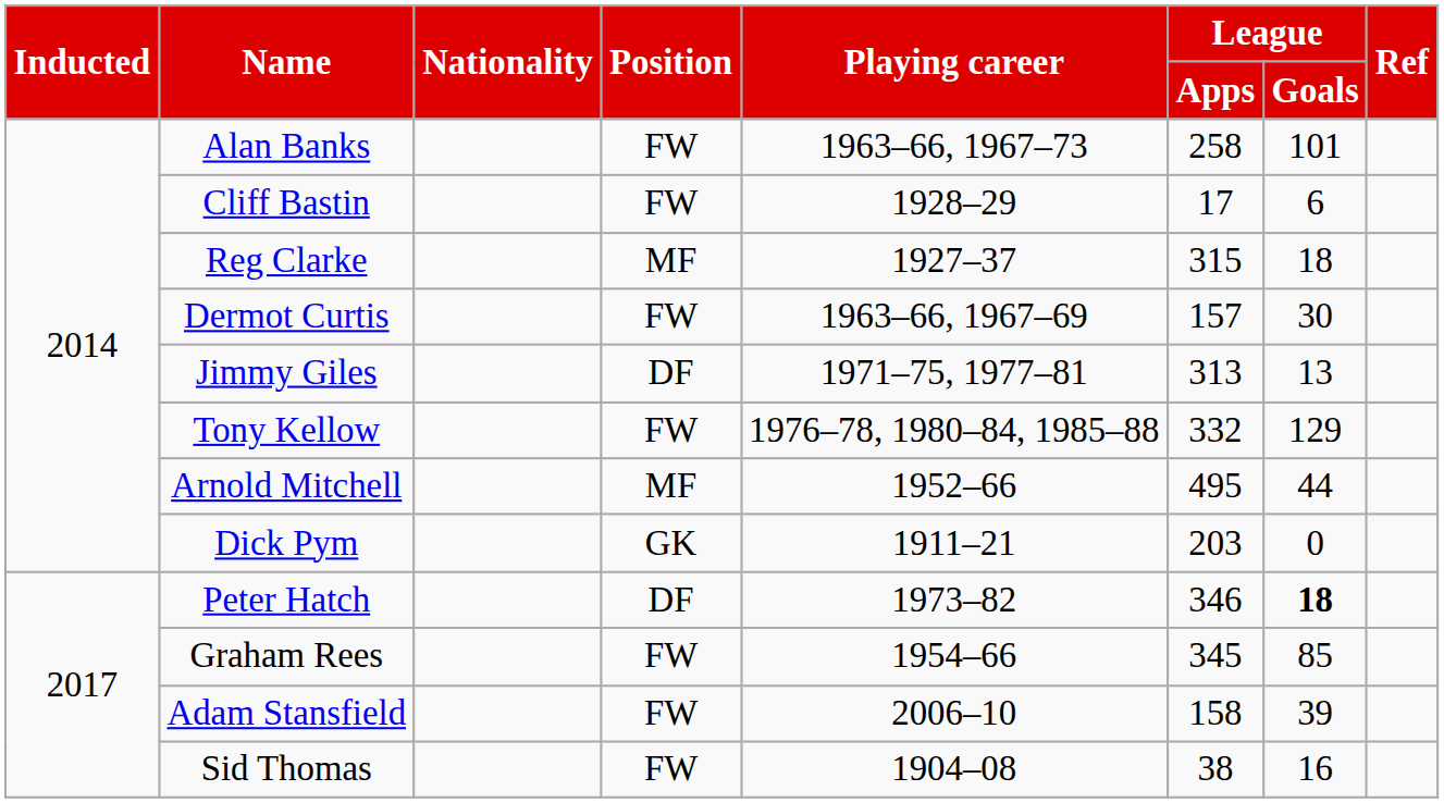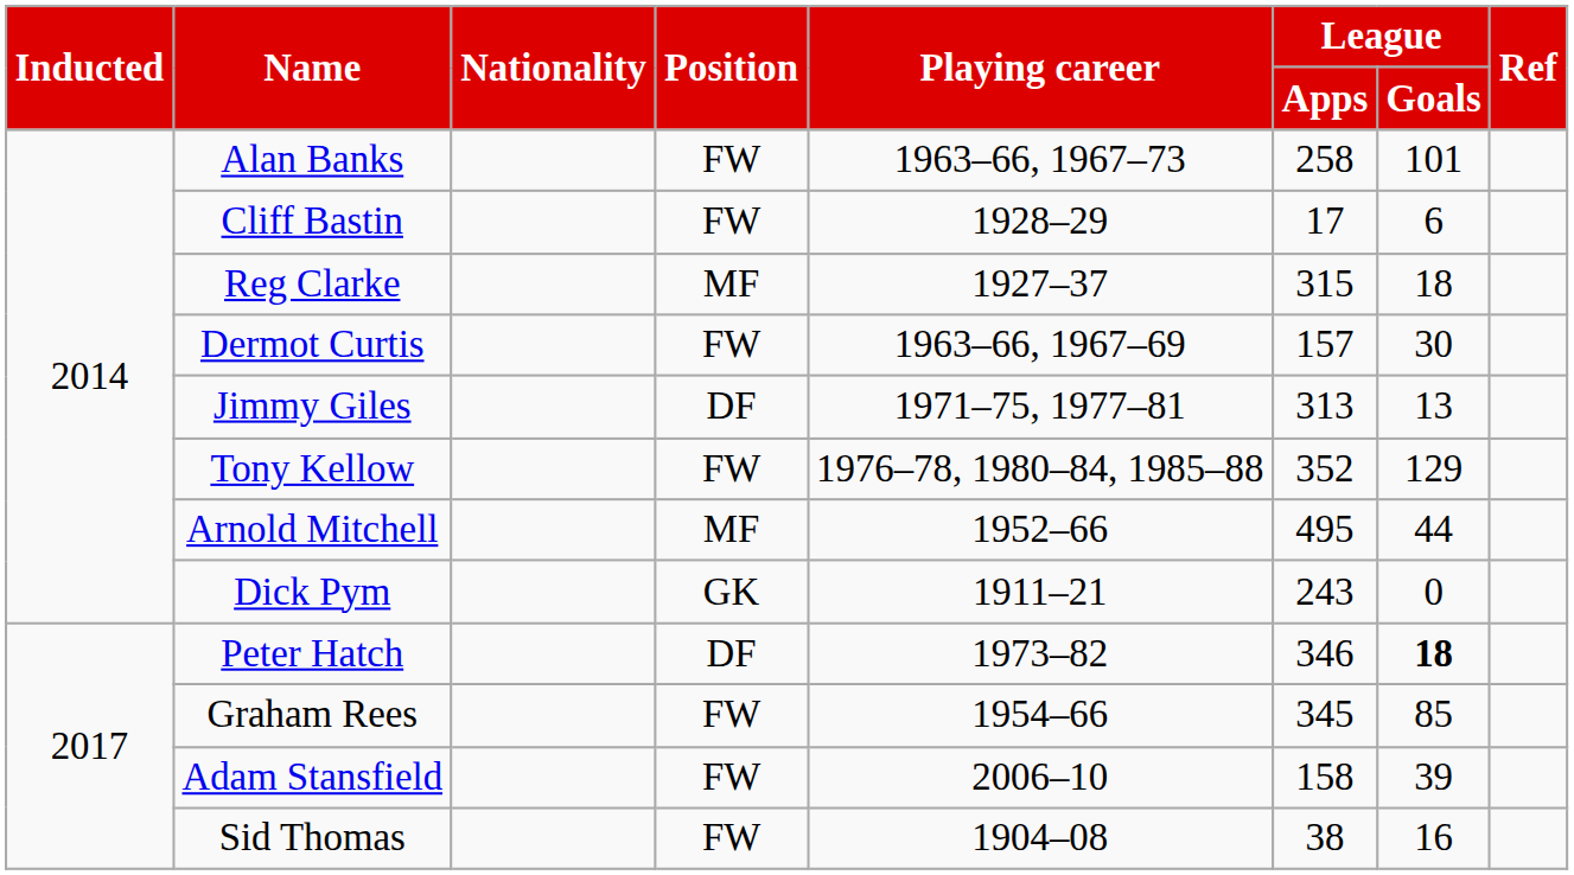Tony Kellow | League / Apps: 332 -> 352
Dick Pym | League / Apps: 203 -> 243
